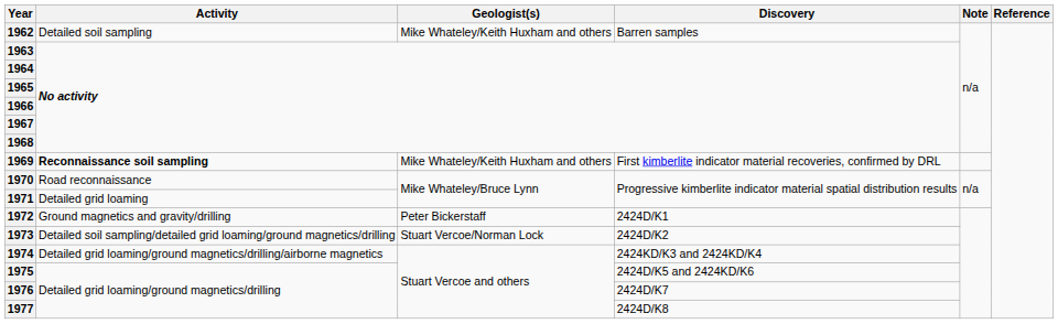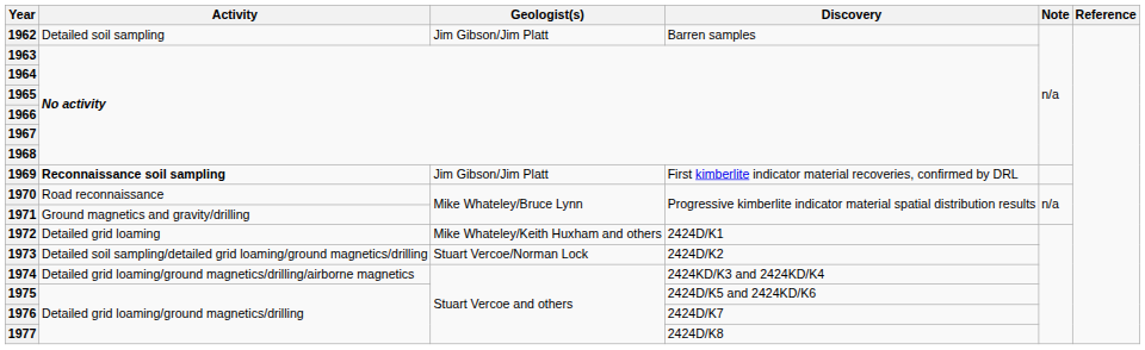1962 | Geologist(s): Mike Whateley/Keith Huxham and others -> Jim Gibson/Jim Platt
1969 | Geologist(s): Mike Whateley/Keith Huxham and others -> Jim Gibson/Jim Platt
1971 | Activity: Detailed grid loaming -> Ground magnetics and gravity/drilling
1972 / 2424D/K1 | Activity: Ground magnetics and gravity/drilling -> Detailed grid loaming
1972 / 2424D/K1 | Geologist(s): Peter Bickerstaff -> Mike Whateley/Keith Huxham and others
